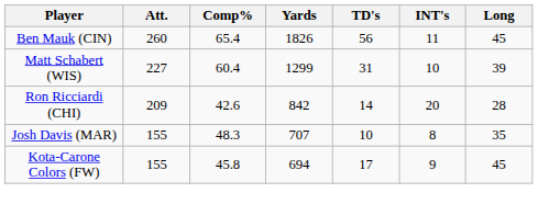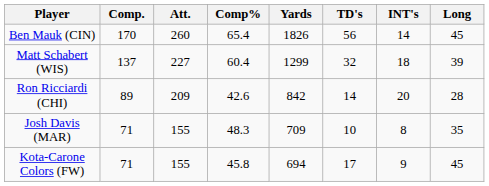+ column: Comp. | 170 | 137 | 89 | 71 | 71
Ben Mauk (CIN) | INT's: 11 -> 14
Matt Schabert (WIS) | TD's: 31 -> 32
Matt Schabert (WIS) | INT's: 10 -> 18
Josh Davis (MAR) | Yards: 707 -> 709
